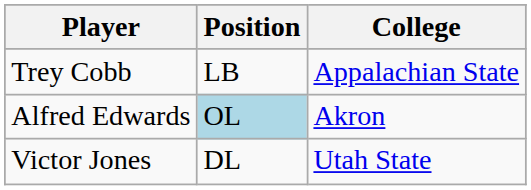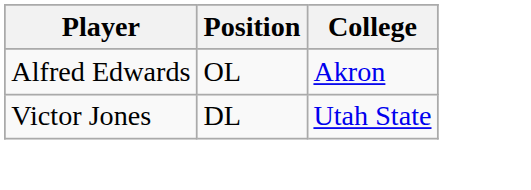- row: Trey Cobb | LB | Appalachian State
Alfred Edwards | Position: lightblue background -> no background
